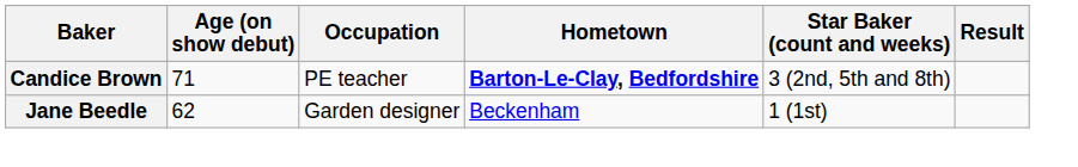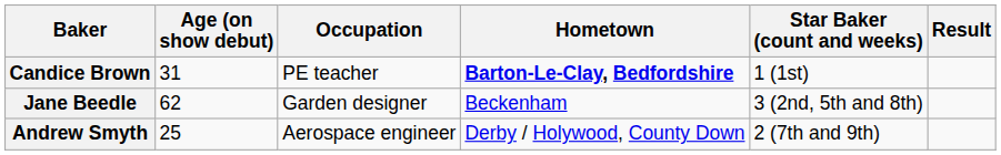Candice Brown | Age (on show debut): 71 -> 31
Candice Brown | Star Baker (count and weeks): 3 (2nd, 5th and 8th) -> 1 (1st)
Jane Beedle | Star Baker (count and weeks): 1 (1st) -> 3 (2nd, 5th and 8th)
+ row: Andrew Smyth | 25 | Aerospace engineer | Derby / Holywood, County Down | 2 (7th and 9th)
